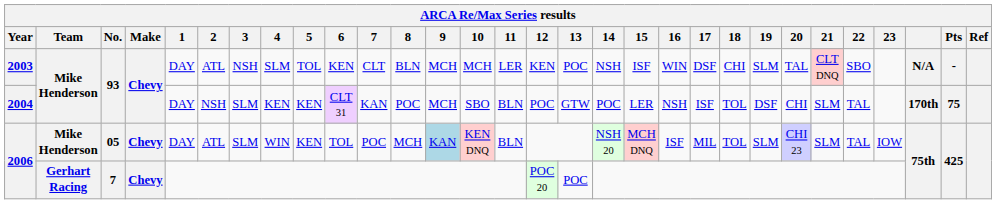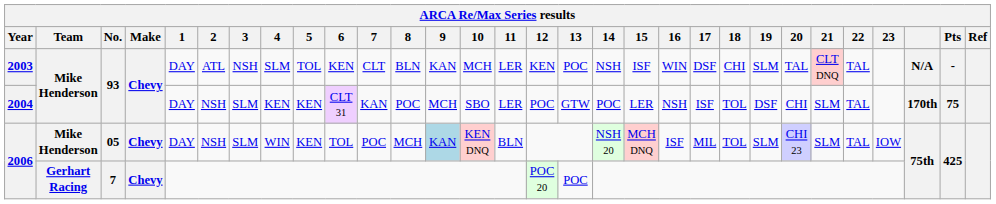2003 | 9: MCH -> KAN
2003 | 22: SBO -> TAL
2004 | 11: BLN -> LER
2006 / 05 | 2: ATL -> NSH
